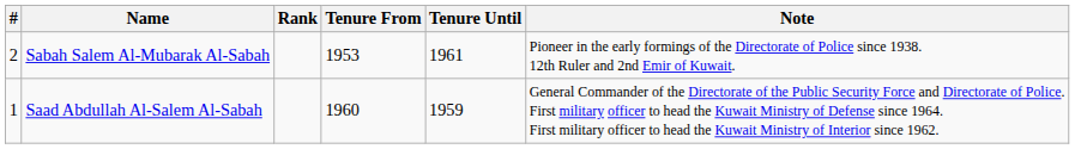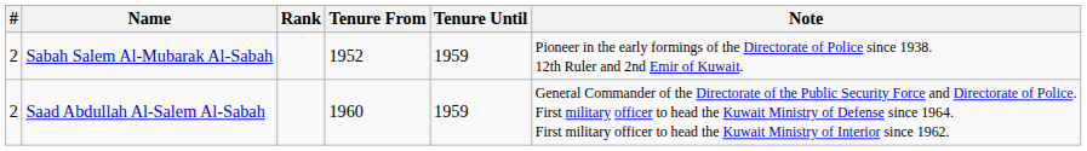Sabah Salem Al-Mubarak Al-Sabah | Tenure From: 1953 -> 1952
Sabah Salem Al-Mubarak Al-Sabah | Tenure Until: 1961 -> 1959
Saad Abdullah Al-Salem Al-Sabah | #: 1 -> 2
